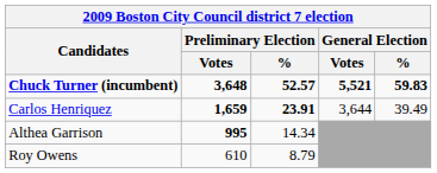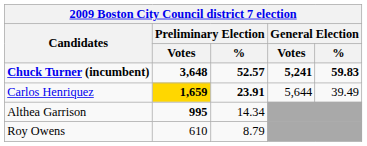Chuck Turner (incumbent) | General Election / Votes: 5,521 -> 5,241
Carlos Henriquez | Preliminary Election / Votes: no background -> gold background
Carlos Henriquez | General Election / Votes: 3,644 -> 5,644
